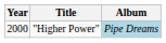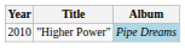"Higher Power" | Year: 2000 -> 2010
